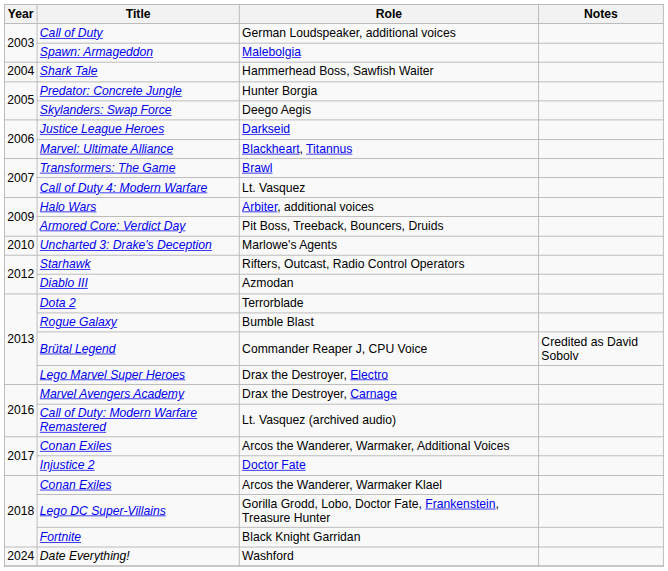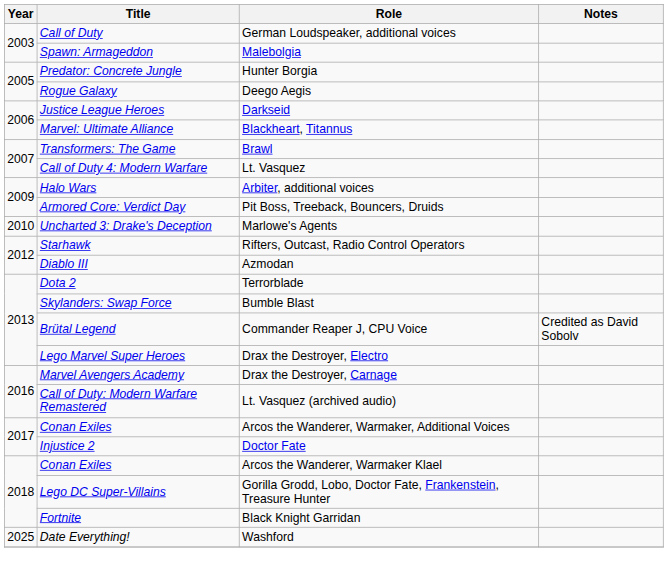- row: 2004 | Shark Tale | Hammerhead Boss, Sawfish Waiter
Deego Aegis | Title: Skylanders: Swap Force -> Rogue Galaxy
Bumble Blast | Title: Rogue Galaxy -> Skylanders: Swap Force
Washford | Year: 2024 -> 2025
